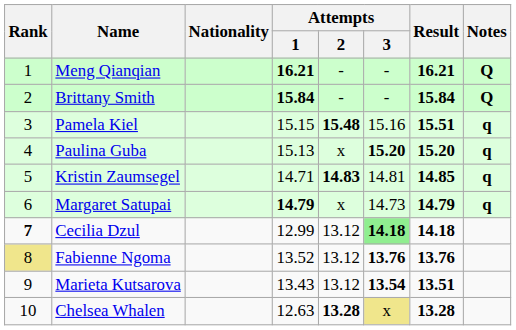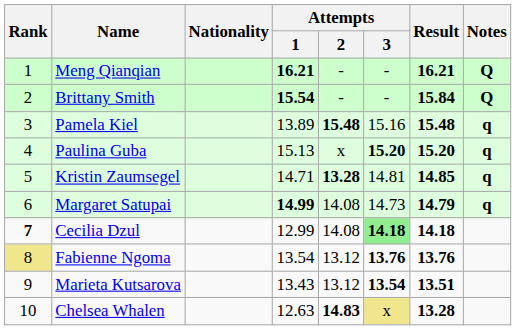Brittany Smith | Attempts / 1: 15.84 -> 15.54
Pamela Kiel | Attempts / 1: 15.15 -> 13.89
Pamela Kiel | Result: 15.51 -> 15.48
Kristin Zaumsegel | Attempts / 2: 14.83 -> 13.28
Margaret Satupai | Attempts / 1: 14.79 -> 14.99
Margaret Satupai | Attempts / 2: x -> 14.08
Cecilia Dzul | Attempts / 2: 13.12 -> 14.08
Fabienne Ngoma | Attempts / 1: 13.52 -> 13.54
Chelsea Whalen | Attempts / 2: 13.28 -> 14.83
